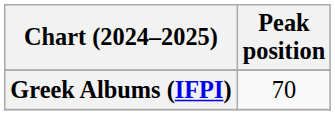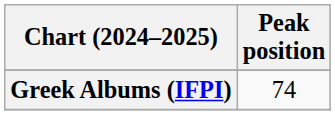Greek Albums (IFPI) | Peak position: 70 -> 74
